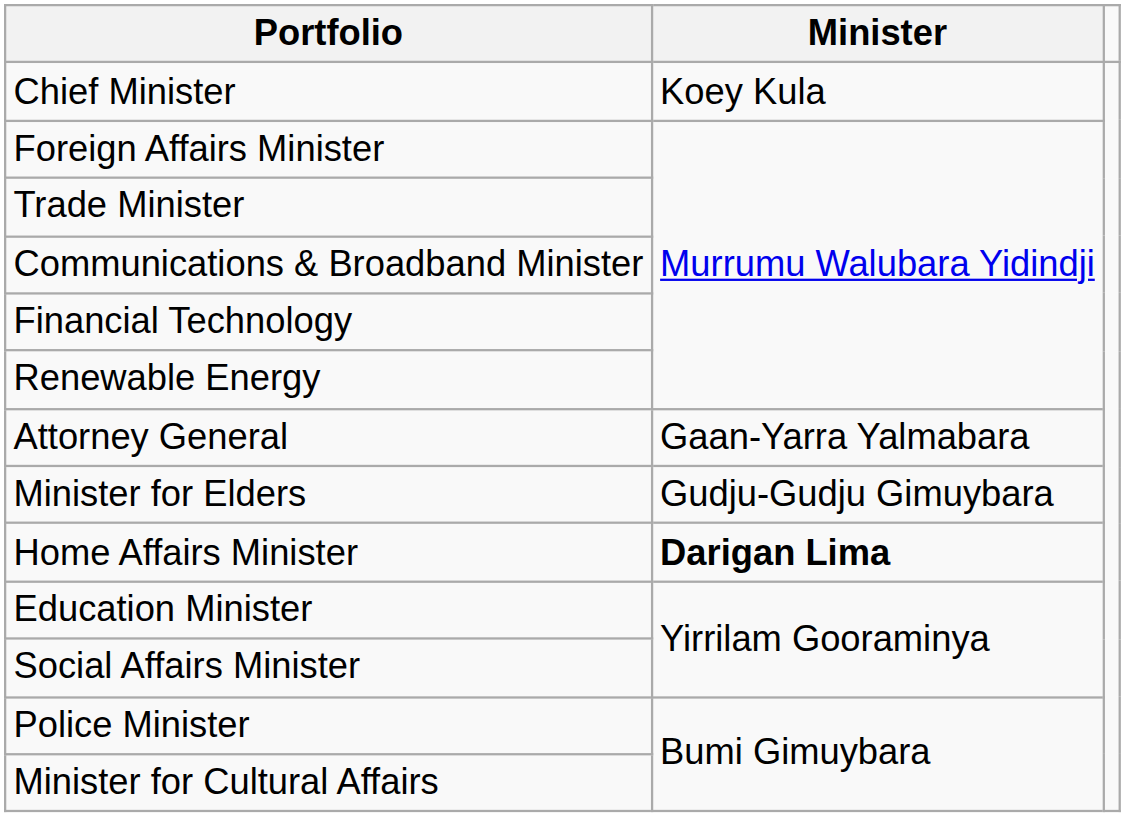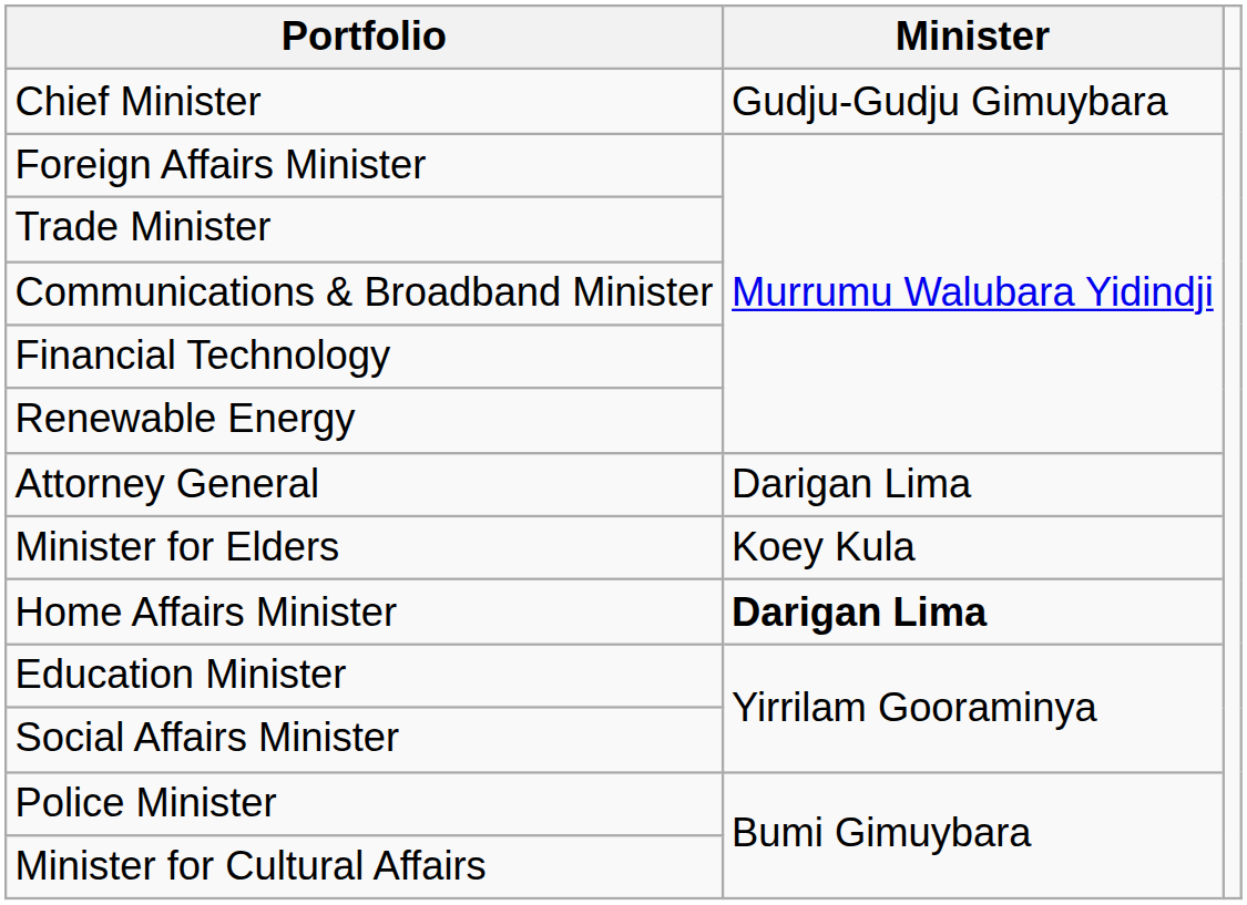Chief Minister | Minister: Koey Kula -> Gudju-Gudju Gimuybara
Attorney General | Minister: Gaan-Yarra Yalmabara -> Darigan Lima
Minister for Elders | Minister: Gudju-Gudju Gimuybara -> Koey Kula
